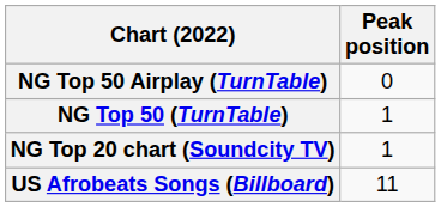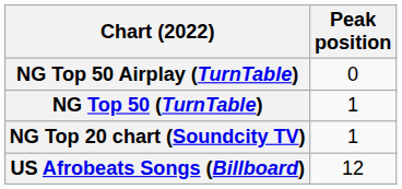US Afrobeats Songs (Billboard) | Peak position: 11 -> 12
